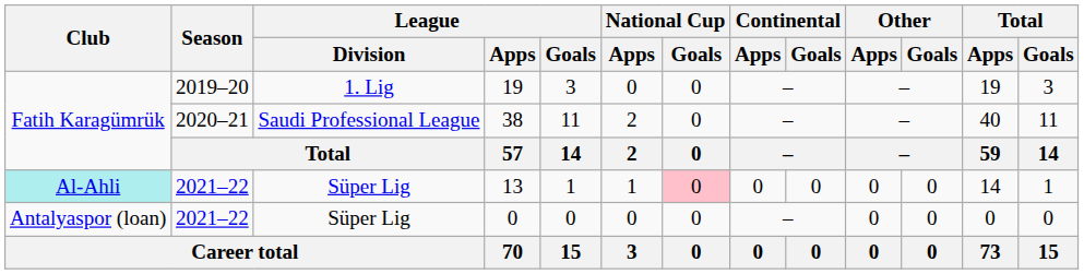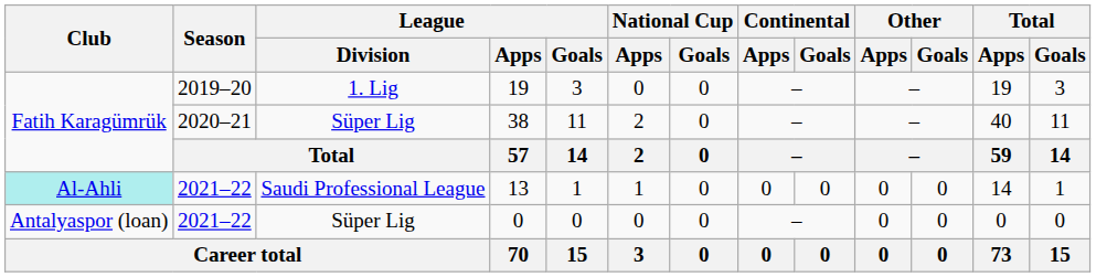38 | League / Division: Saudi Professional League -> Süper Lig
13 | League / Division: Süper Lig -> Saudi Professional League
13 | National Cup / Goals: pink background -> no background
